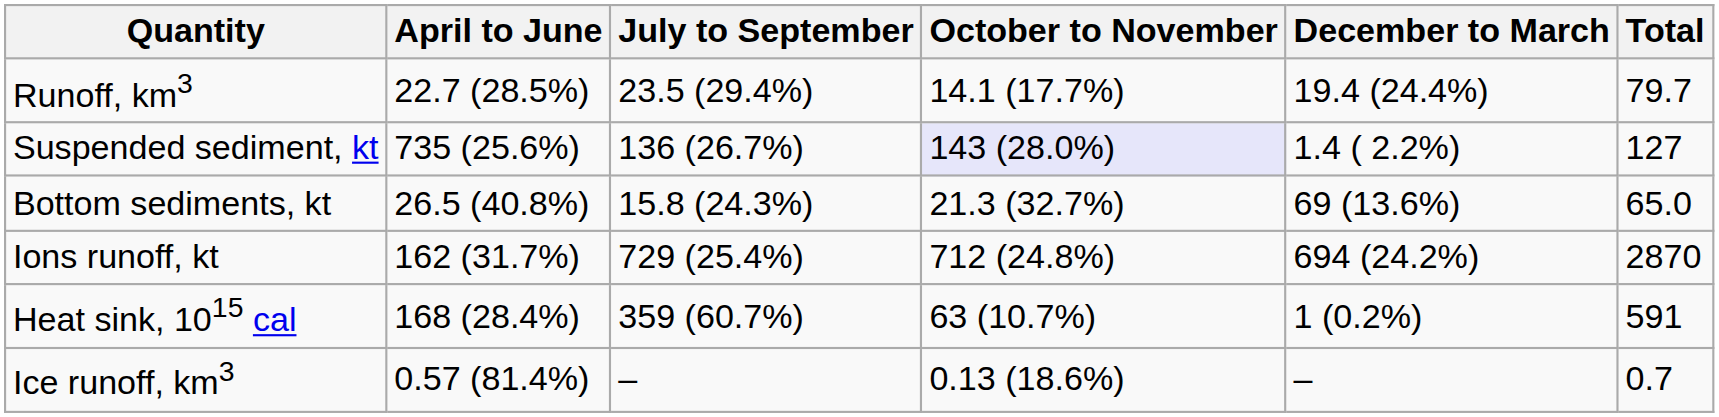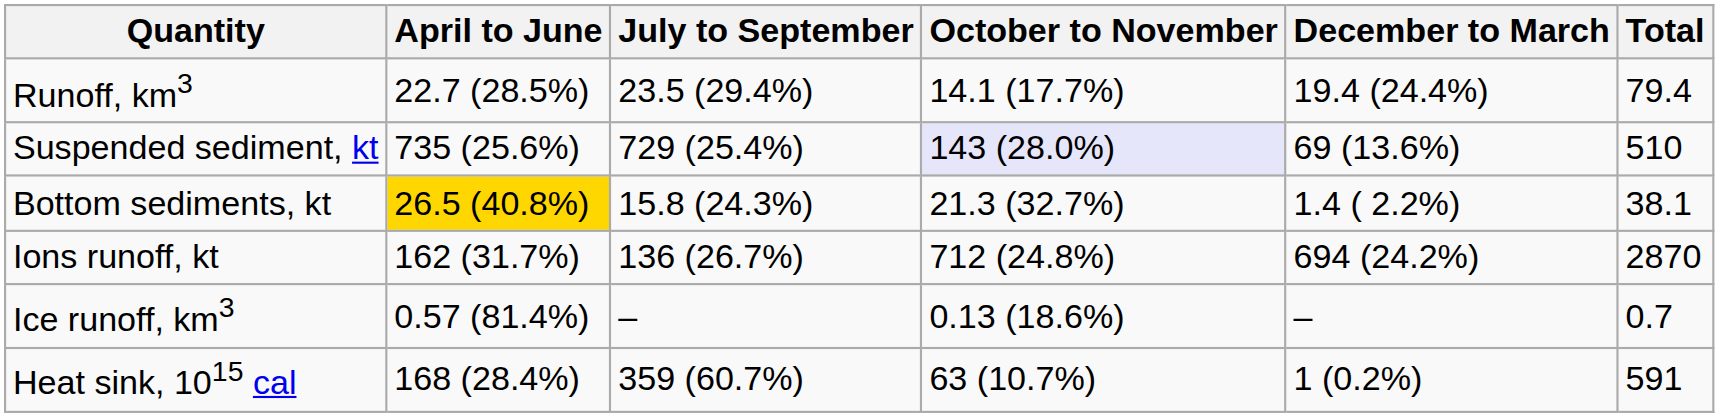Runoff, km3 | Total: 79.7 -> 79.4
Suspended sediment, kt | July to September: 136 (26.7%) -> 729 (25.4%)
Suspended sediment, kt | December to March: 1.4 ( 2.2%) -> 69 (13.6%)
Suspended sediment, kt | Total: 127 -> 510
Bottom sediments, kt | April to June: no background -> gold background
Bottom sediments, kt | December to March: 69 (13.6%) -> 1.4 ( 2.2%)
Bottom sediments, kt | Total: 65.0 -> 38.1
Ions runoff, kt | July to September: 729 (25.4%) -> 136 (26.7%)
rows swapped: Heat sink, 1015 cal <-> Ice runoff, km3
